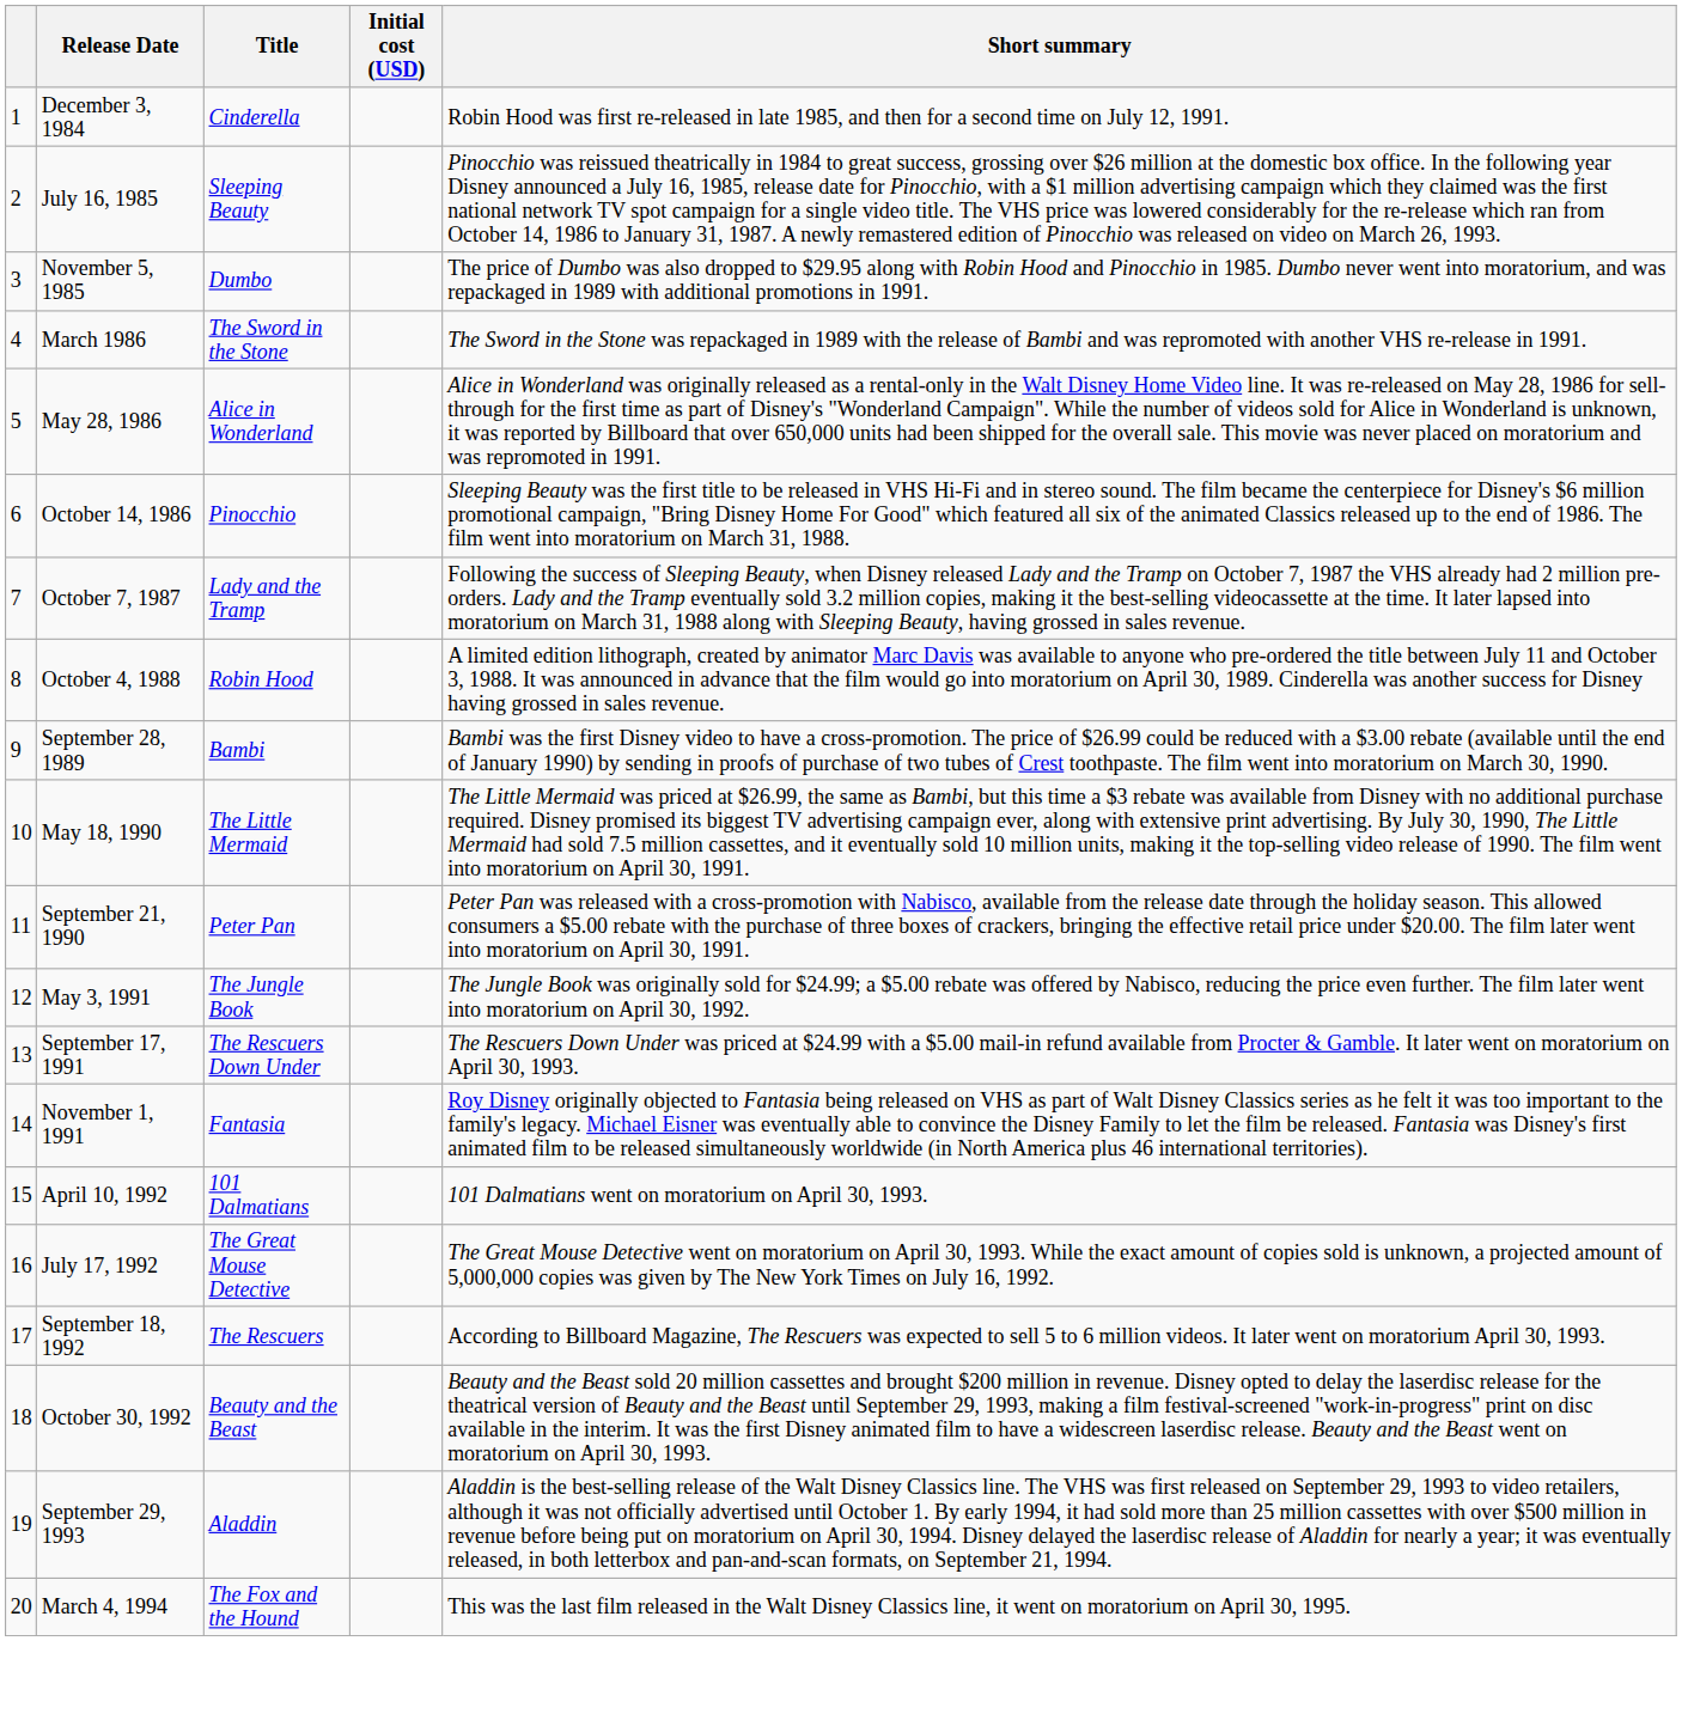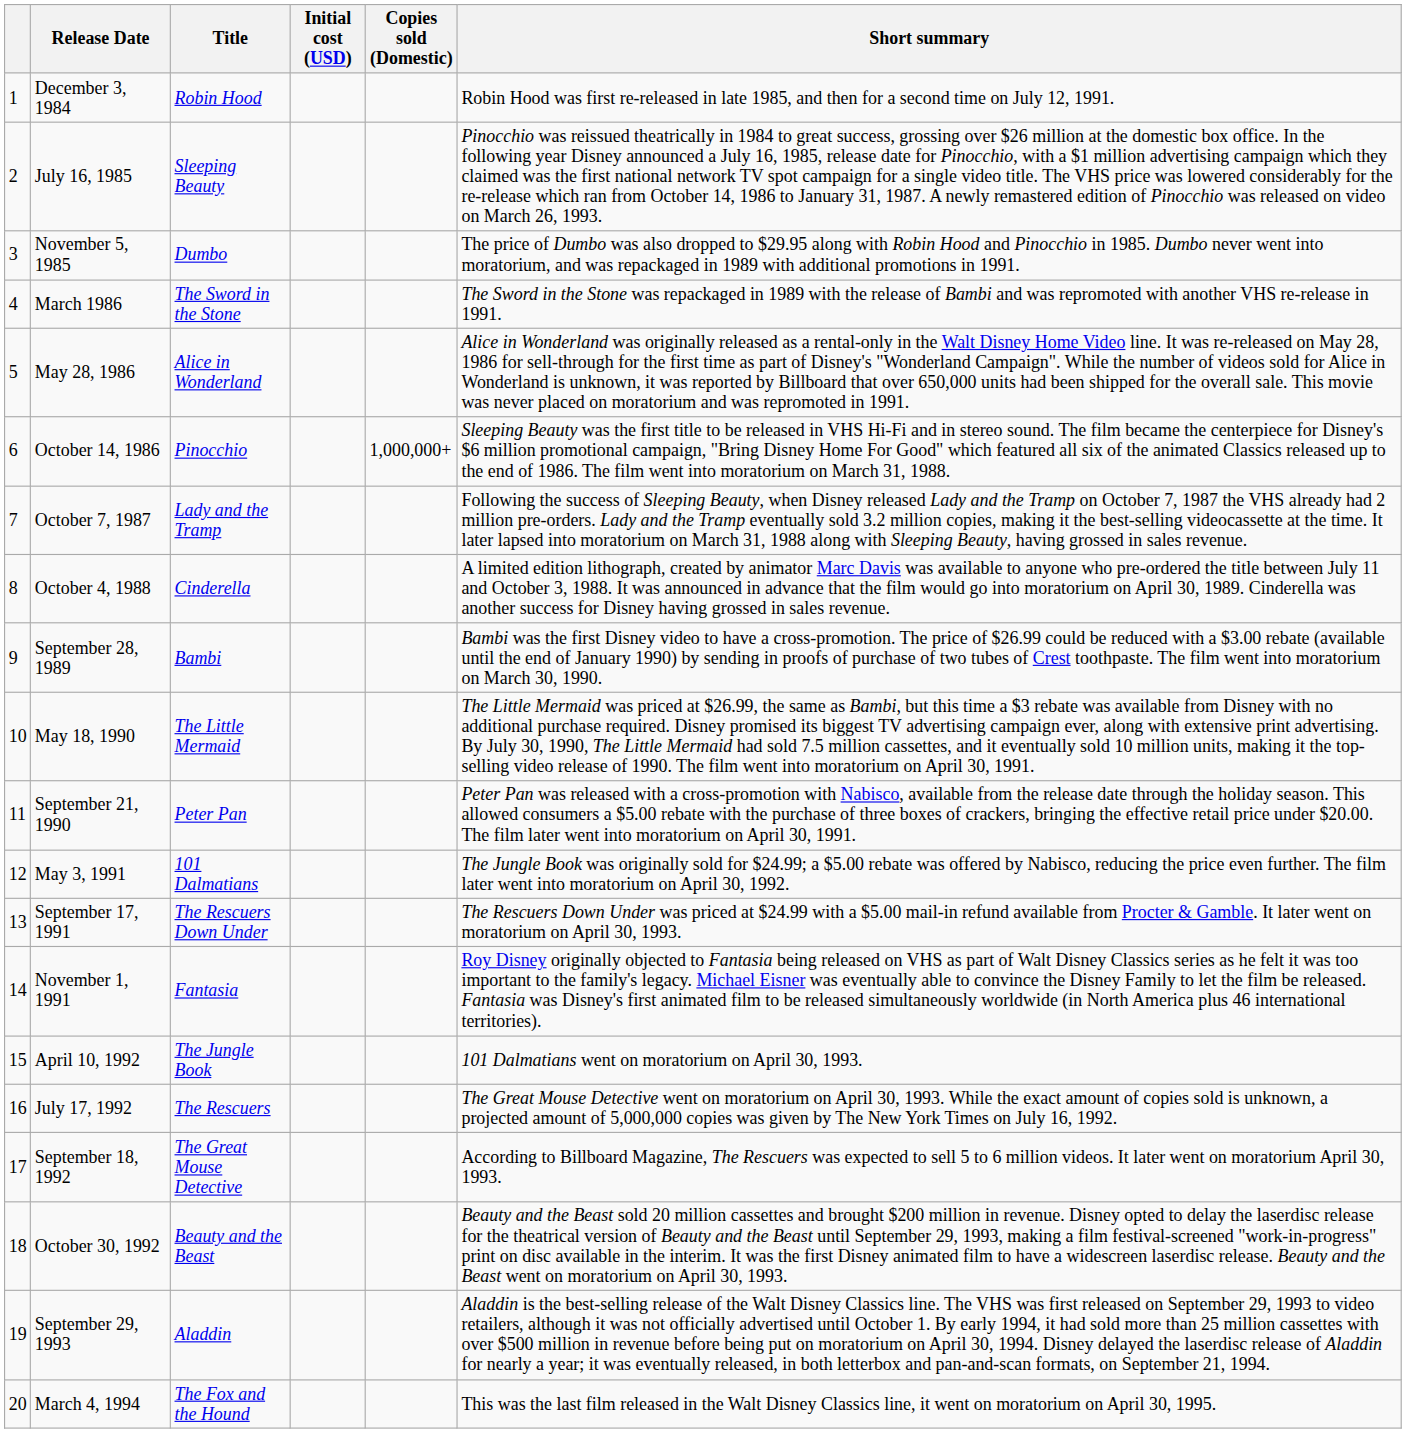+ column: Copies sold (Domestic) | 1,000,000+
December 3, 1984 | Title: Cinderella -> Robin Hood
October 4, 1988 | Title: Robin Hood -> Cinderella
May 3, 1991 | Title: The Jungle Book -> 101 Dalmatians
April 10, 1992 | Title: 101 Dalmatians -> The Jungle Book
July 17, 1992 | Title: The Great Mouse Detective -> The Rescuers
September 18, 1992 | Title: The Rescuers -> The Great Mouse Detective
